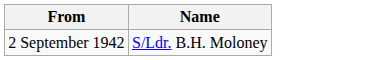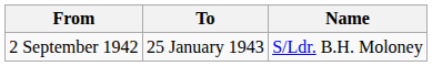+ column: To | 25 January 1943
